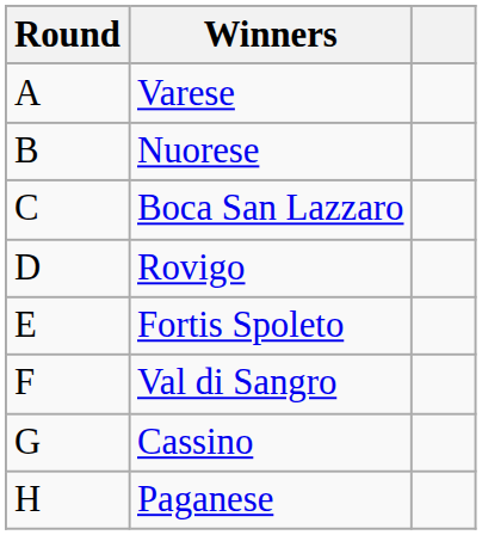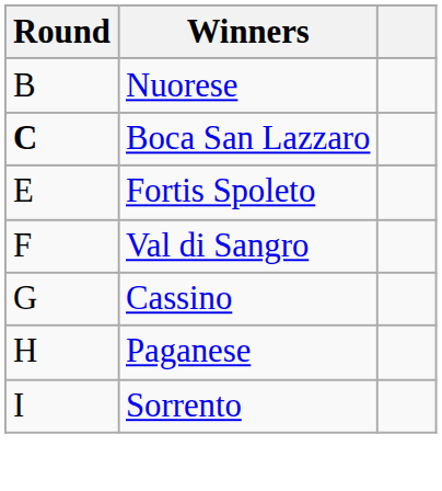- row: A | Varese
Boca San Lazzaro | Round: normal -> bold
- row: D | Rovigo
+ row: I | Sorrento
